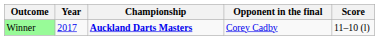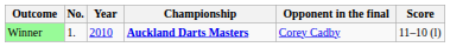+ column: No. | 1.
Winner | Year: 2017 -> 2010
